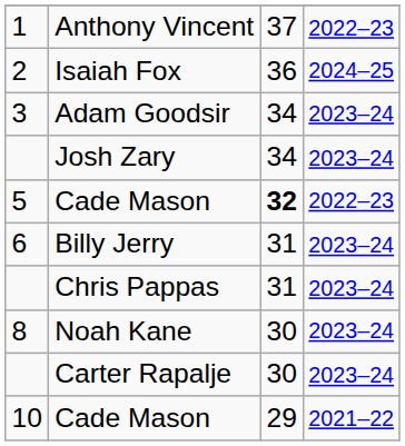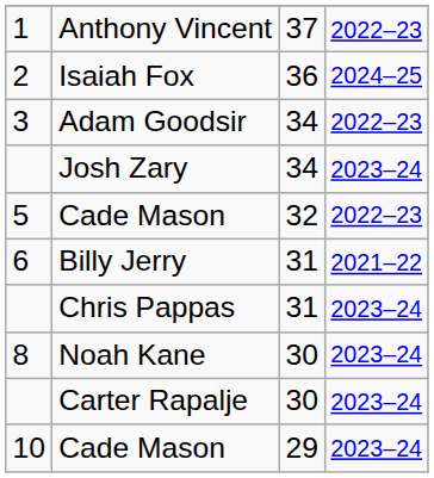Adam Goodsir | column 4: 2023–24 -> 2022–23
5 / Cade Mason | column 3: bold -> normal
Billy Jerry | column 4: 2023–24 -> 2021–22
10 / Cade Mason | column 4: 2021–22 -> 2023–24
